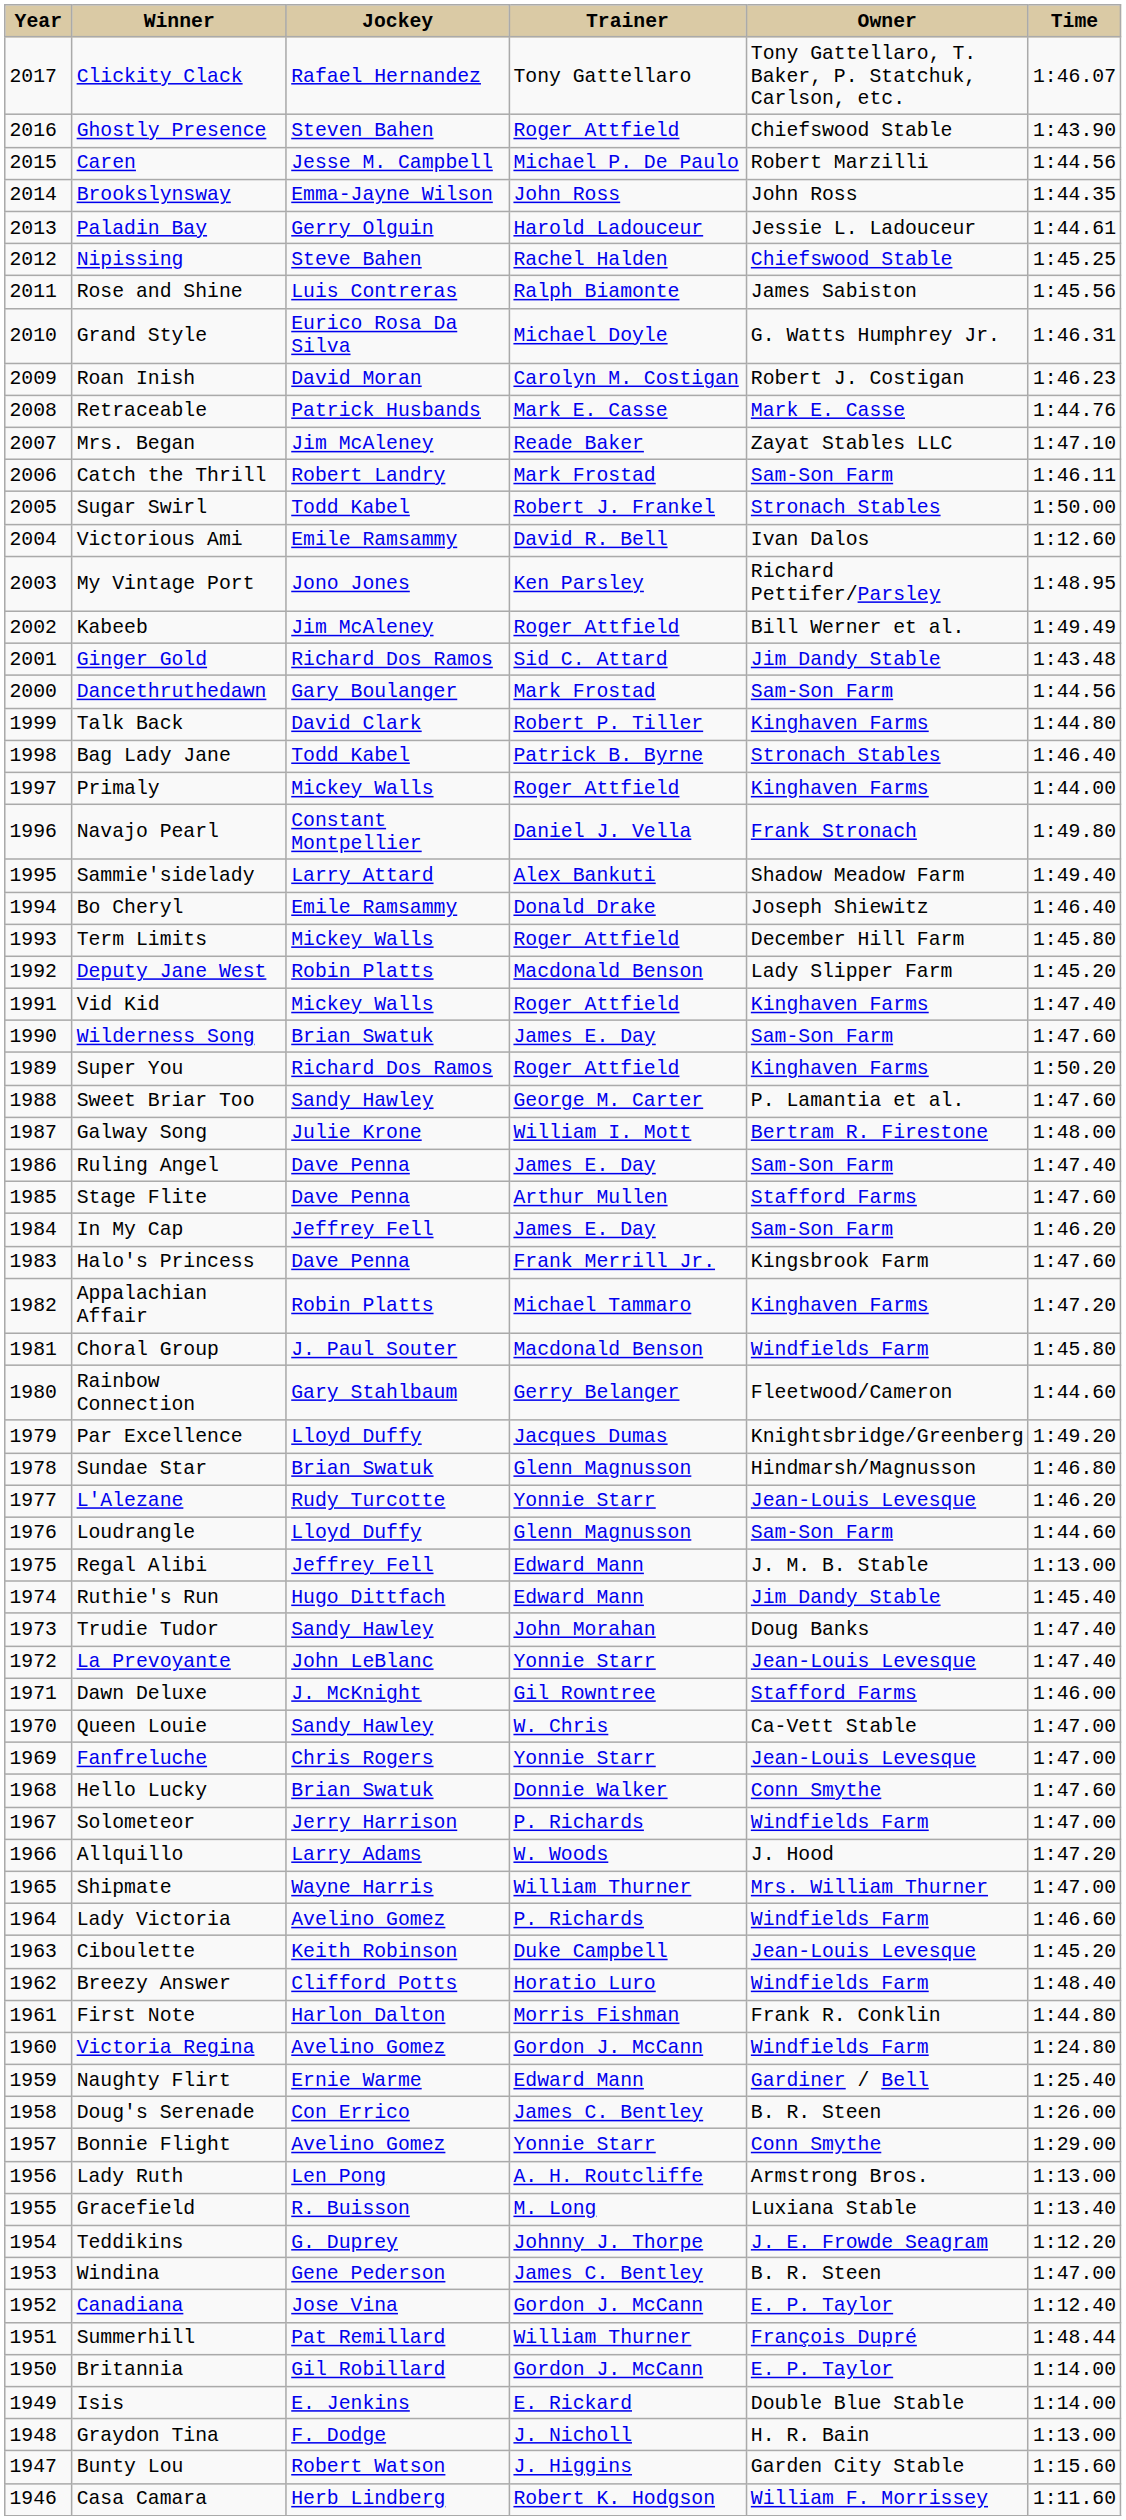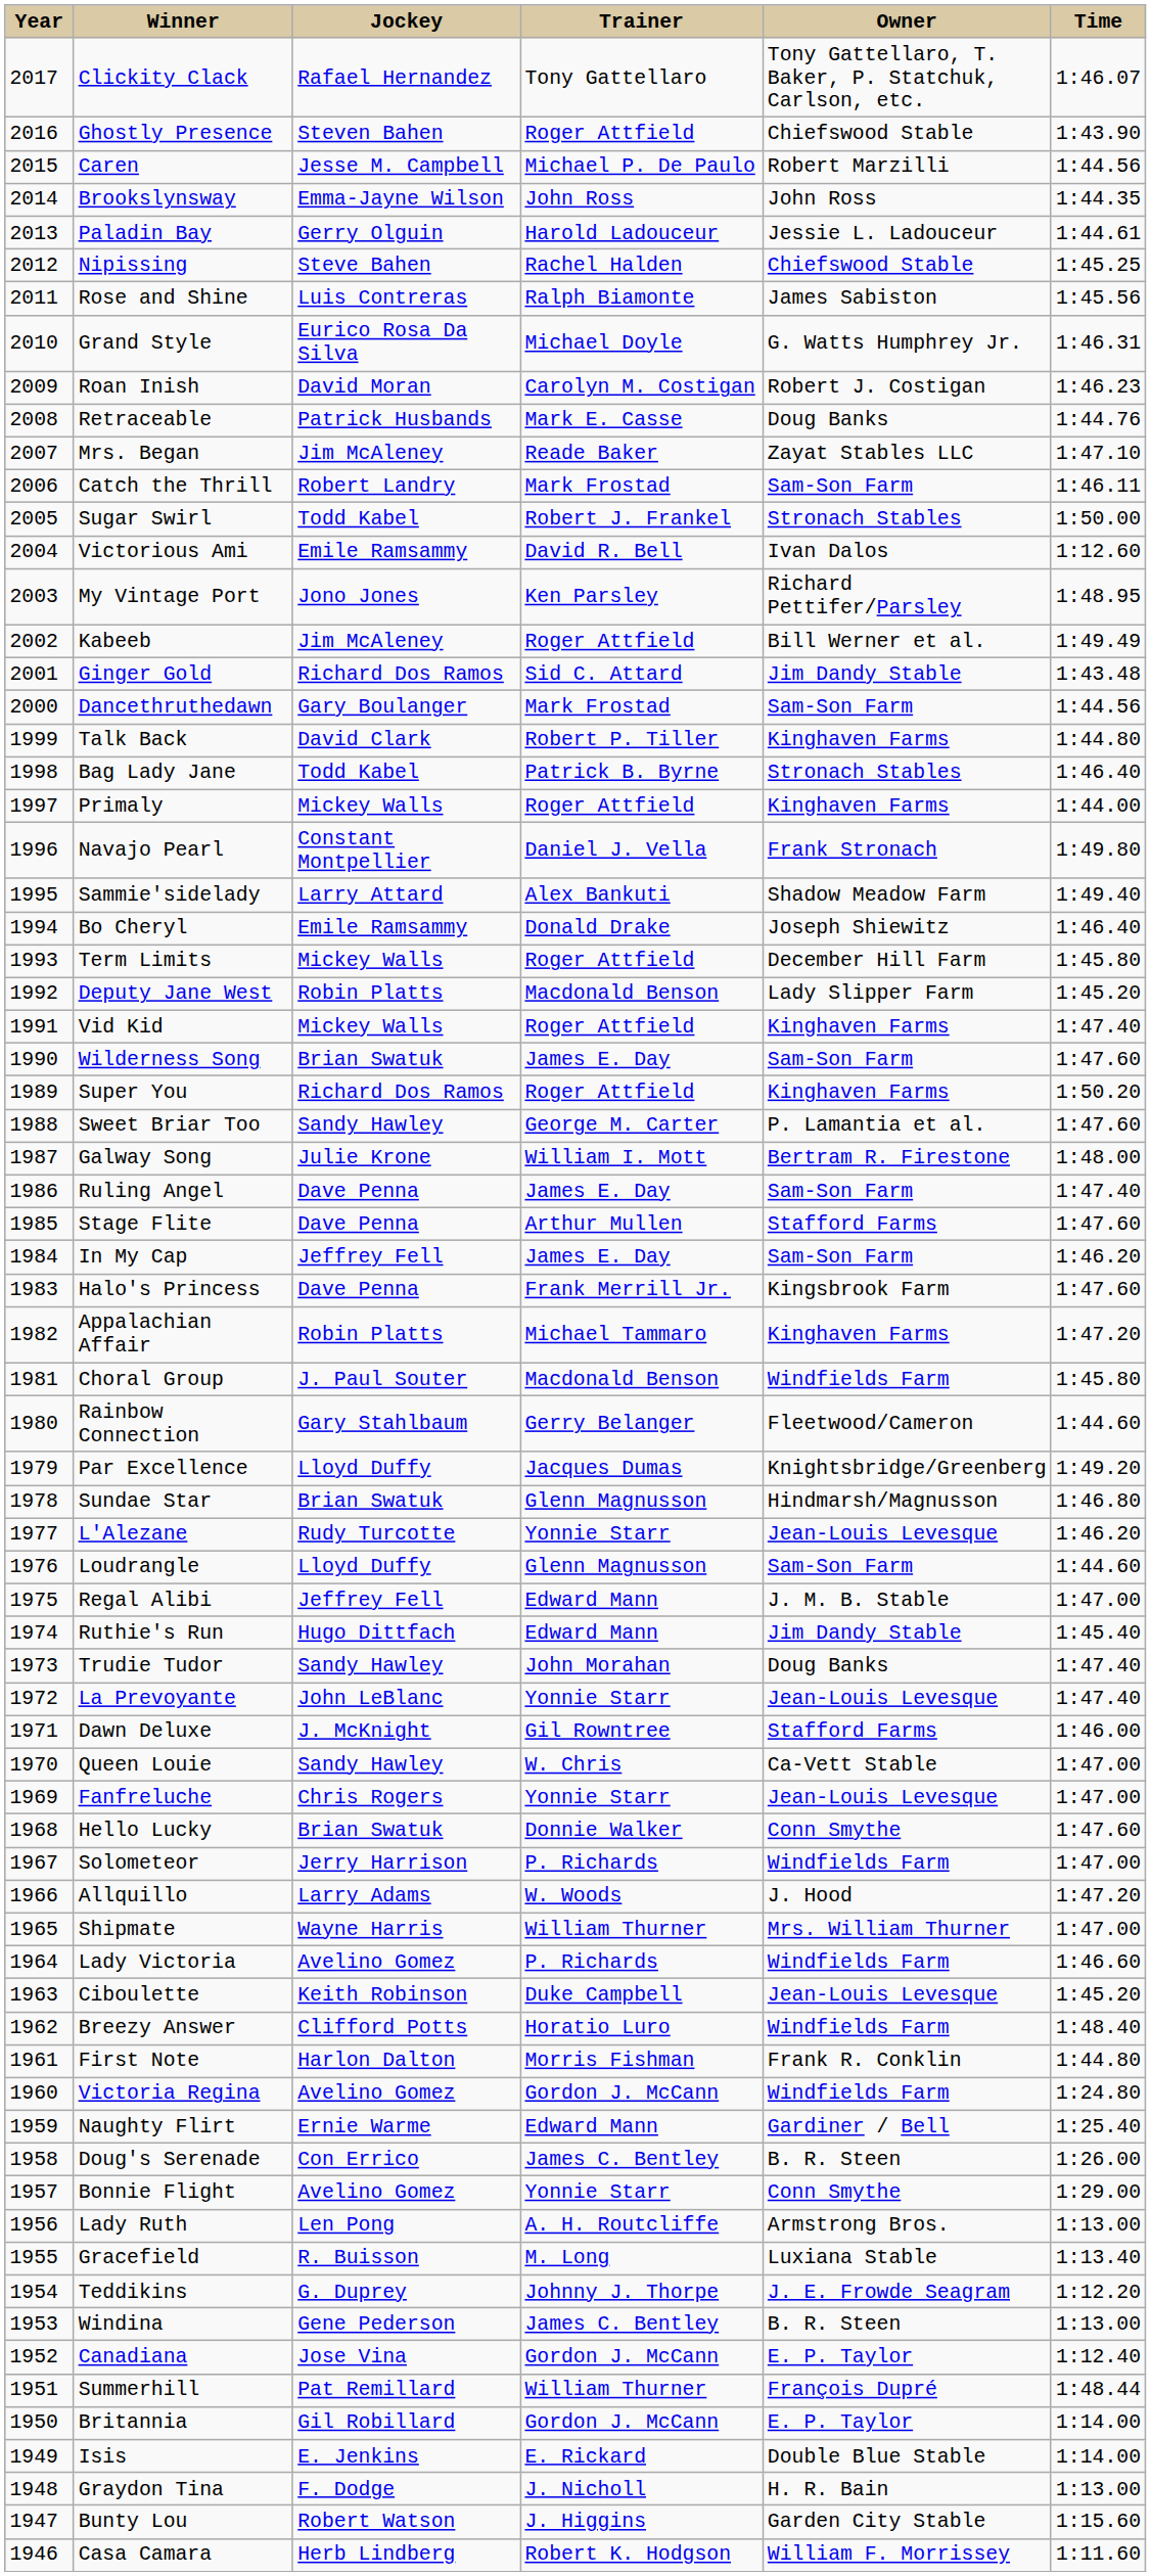Retraceable | Owner: Mark E. Casse -> Doug Banks
Regal Alibi | Time: 1:13.00 -> 1:47.00
Windina | Time: 1:47.00 -> 1:13.00
